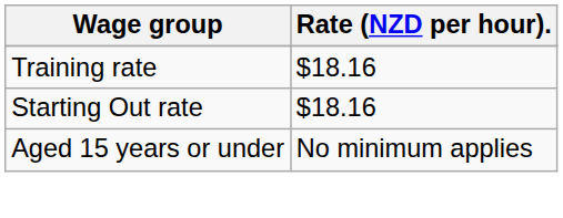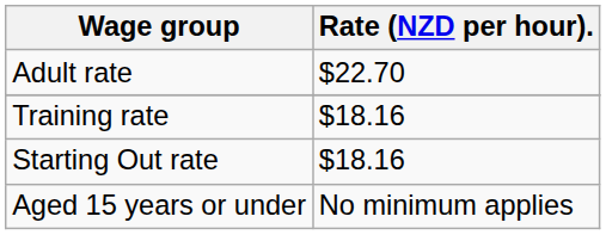+ row: Adult rate | $22.70
